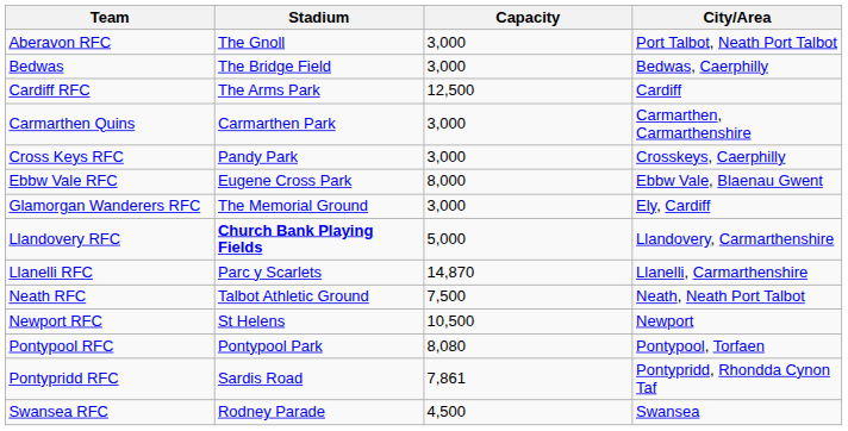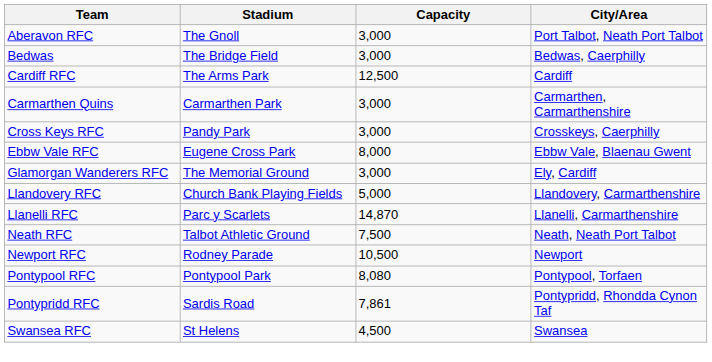Llandovery RFC | Stadium: bold -> normal
Newport RFC | Stadium: St Helens -> Rodney Parade
Swansea RFC | Stadium: Rodney Parade -> St Helens
